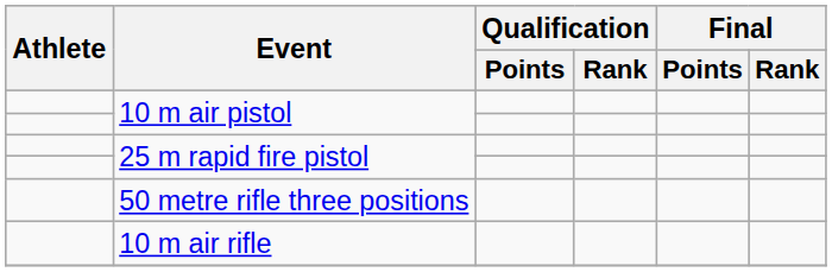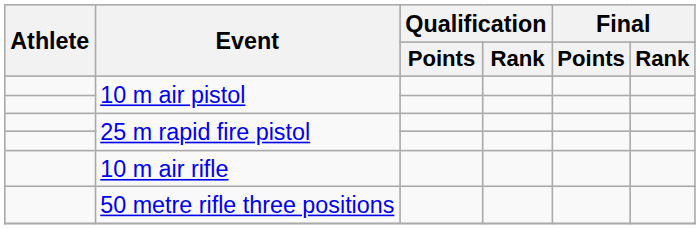rows swapped: 10 m air rifle <-> 50 metre rifle three positions
